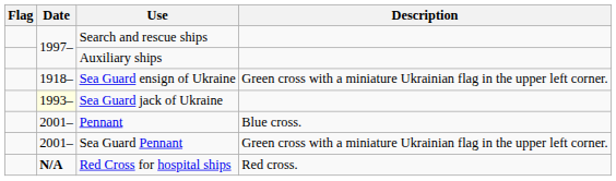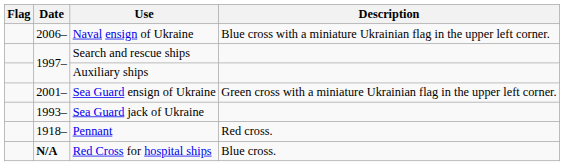+ row: 2006– | Naval ensign of Ukraine | Blue cross with a miniature Ukrainian flag in the upper left corner.
Sea Guard ensign of Ukraine | Date: 1918– -> 2001–
Sea Guard jack of Ukraine | Date: lightyellow background -> no background
Pennant | Date: 2001– -> 1918–
Pennant | Description: Blue cross. -> Red cross.
- row: 2001– | Sea Guard Pennant | Green cross with a miniature Ukrainian flag in the upper left corner.
Red Cross for hospital ships | Description: Red cross. -> Blue cross.
